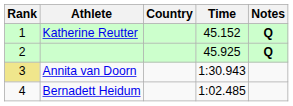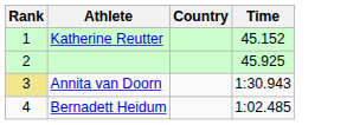- column: Notes | Q | Q
